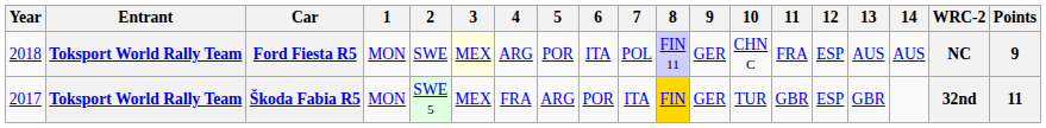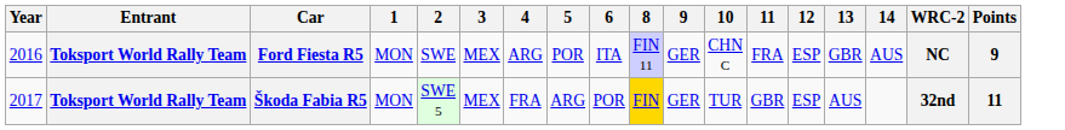- column: 7 | POL | ITA
Ford Fiesta R5 | Year: 2018 -> 2016
Ford Fiesta R5 | 3: lightyellow background -> no background
Ford Fiesta R5 | 13: AUS -> GBR
Škoda Fabia R5 | 13: GBR -> AUS
